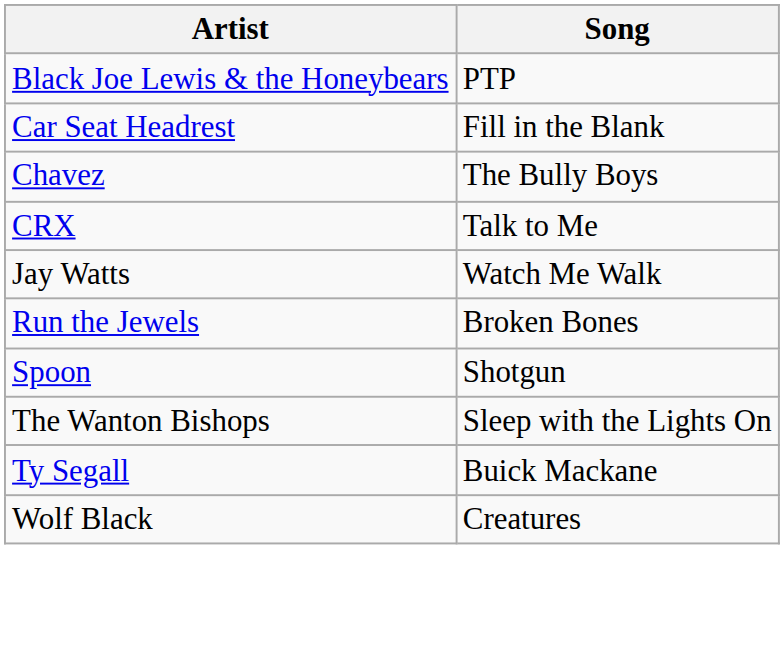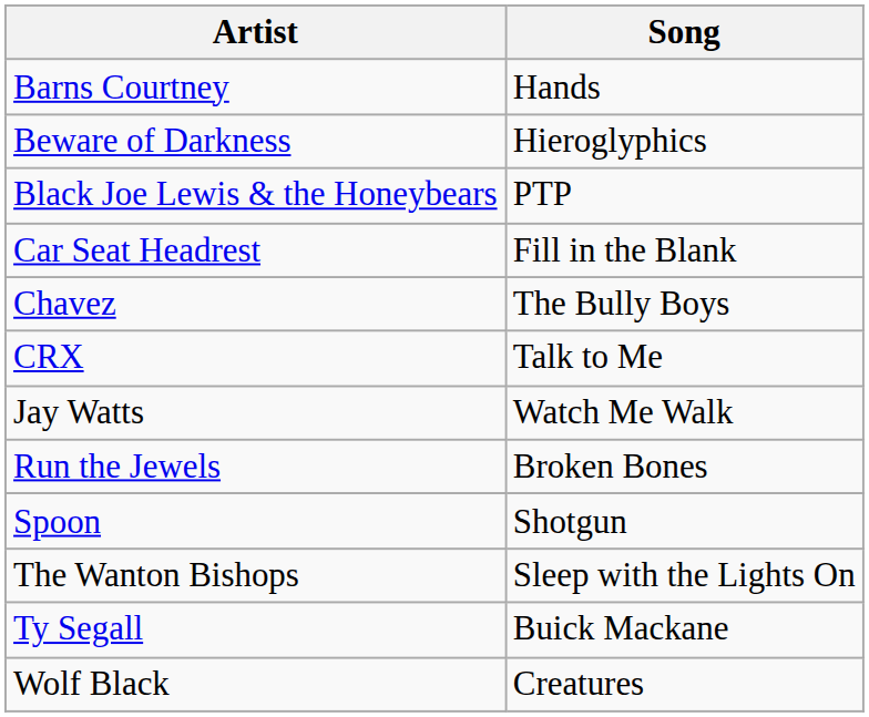+ row: Barns Courtney | Hands
+ row: Beware of Darkness | Hieroglyphics
